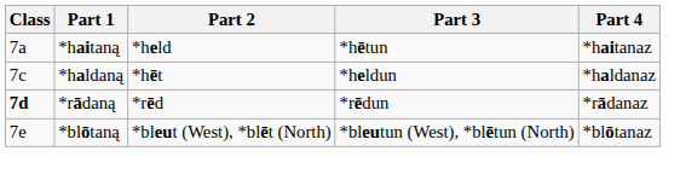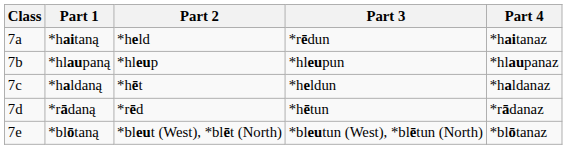*haitaną | Part 3: *hētun -> *rēdun
+ row: 7b | *hlaupaną | *hleup | *hleupun | *hlaupanaz
*rādaną | Class: bold -> normal
*rādaną | Part 3: *rēdun -> *hētun
